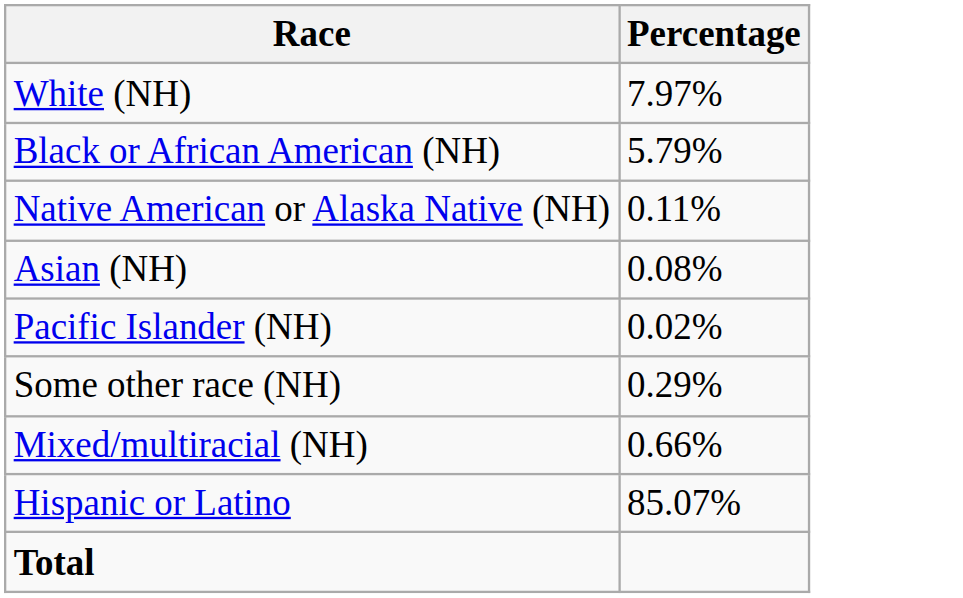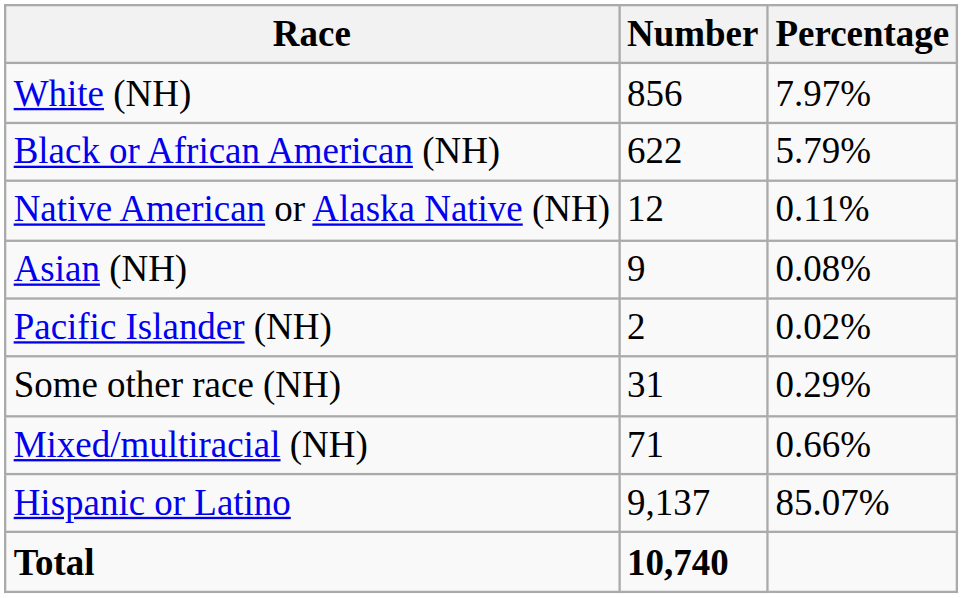+ column: Number | 856 | 622 | 12 | 9 | 2 | 31 | 71 | 9,137 | 10,740
